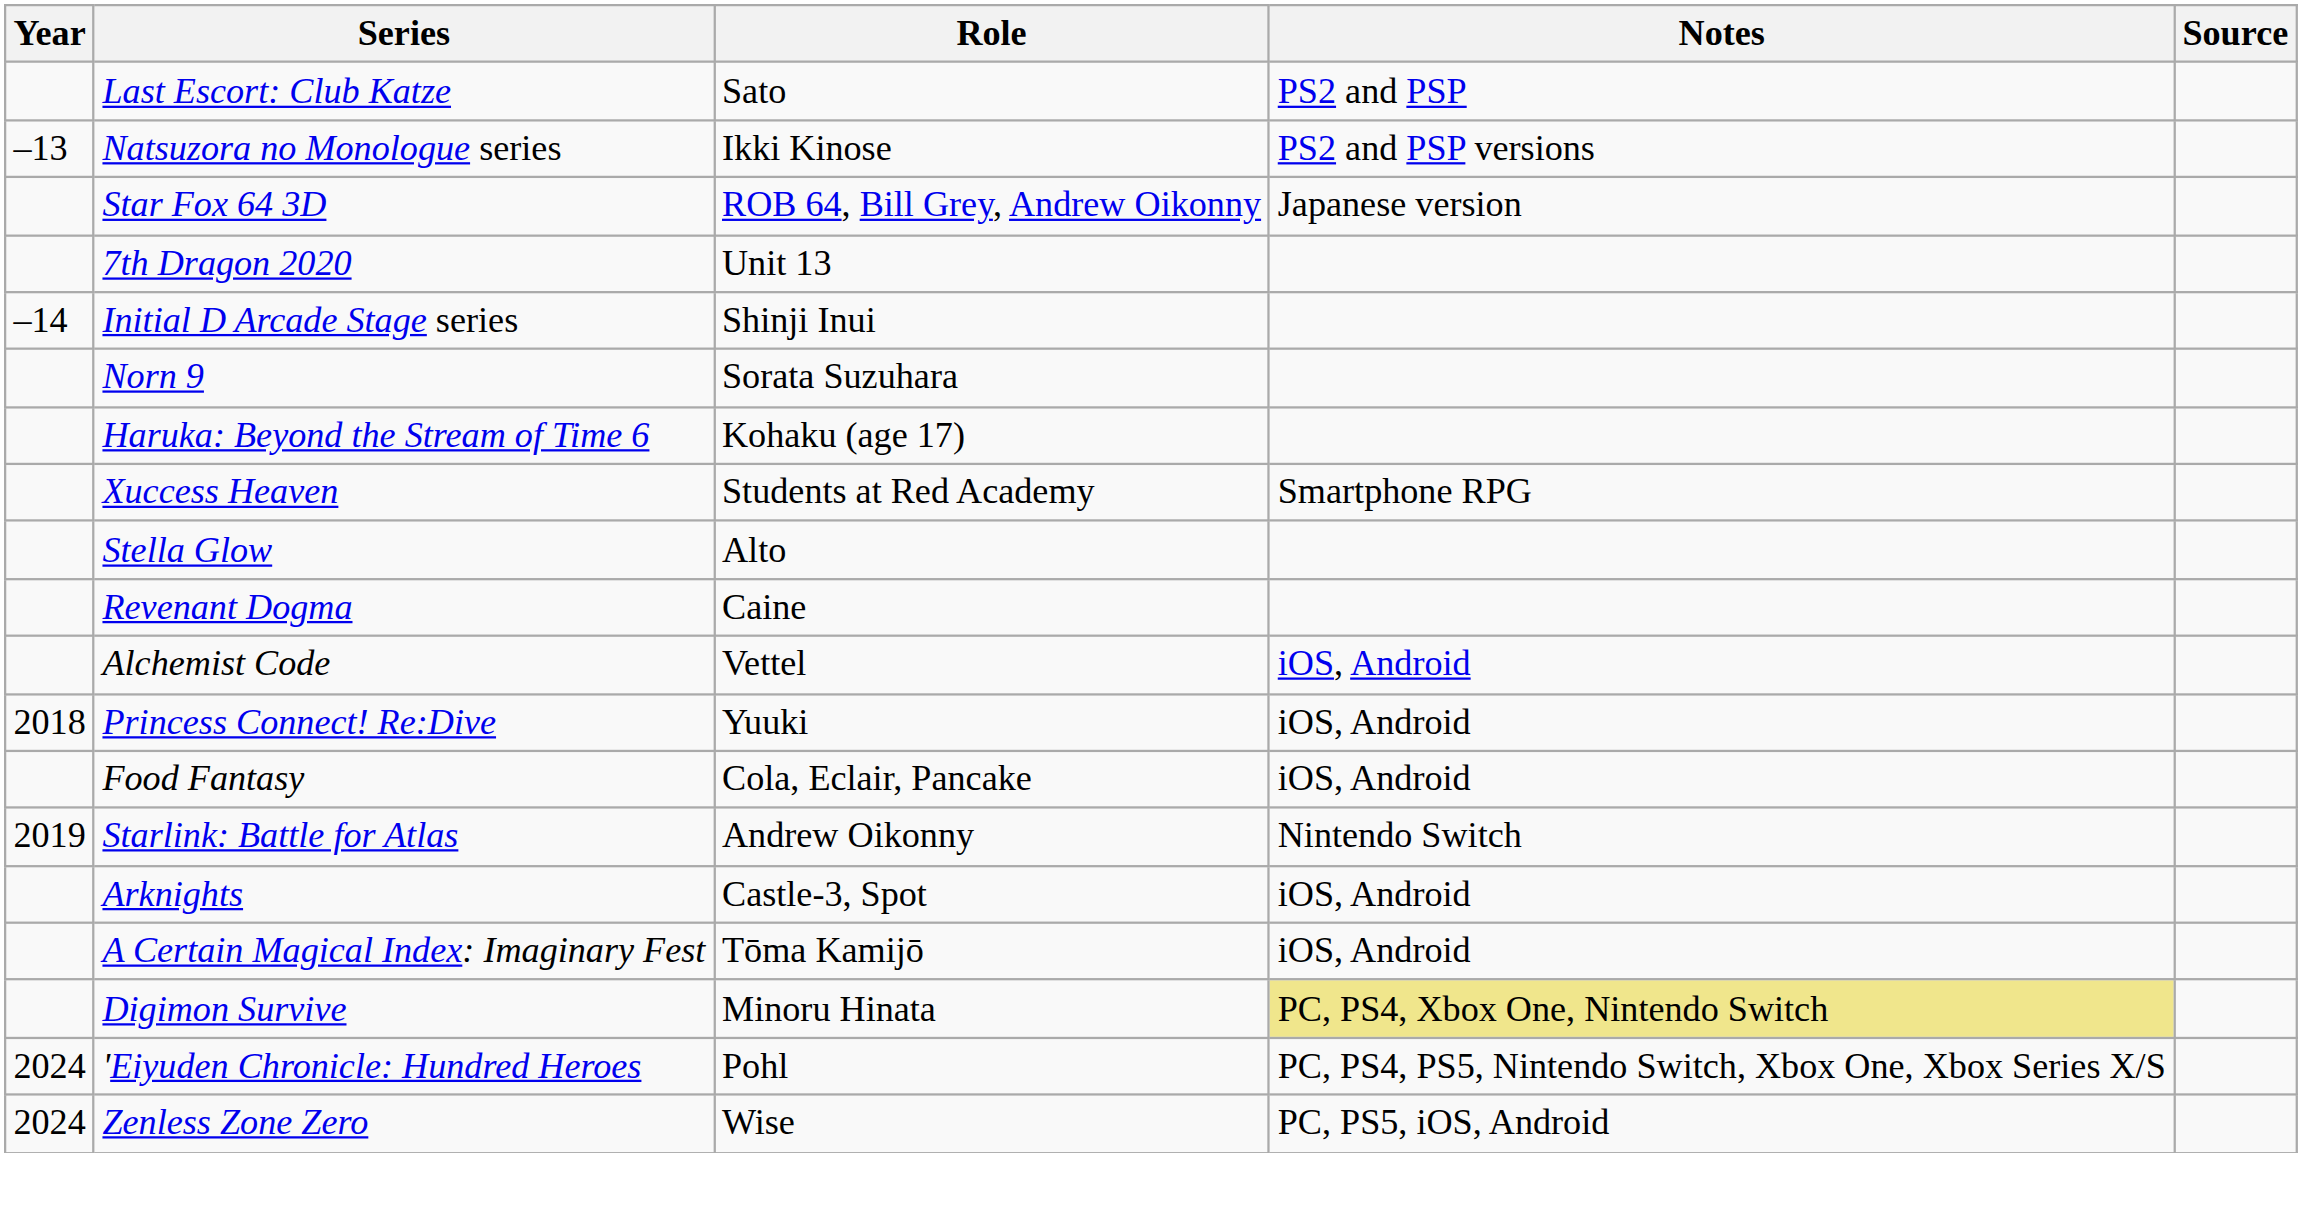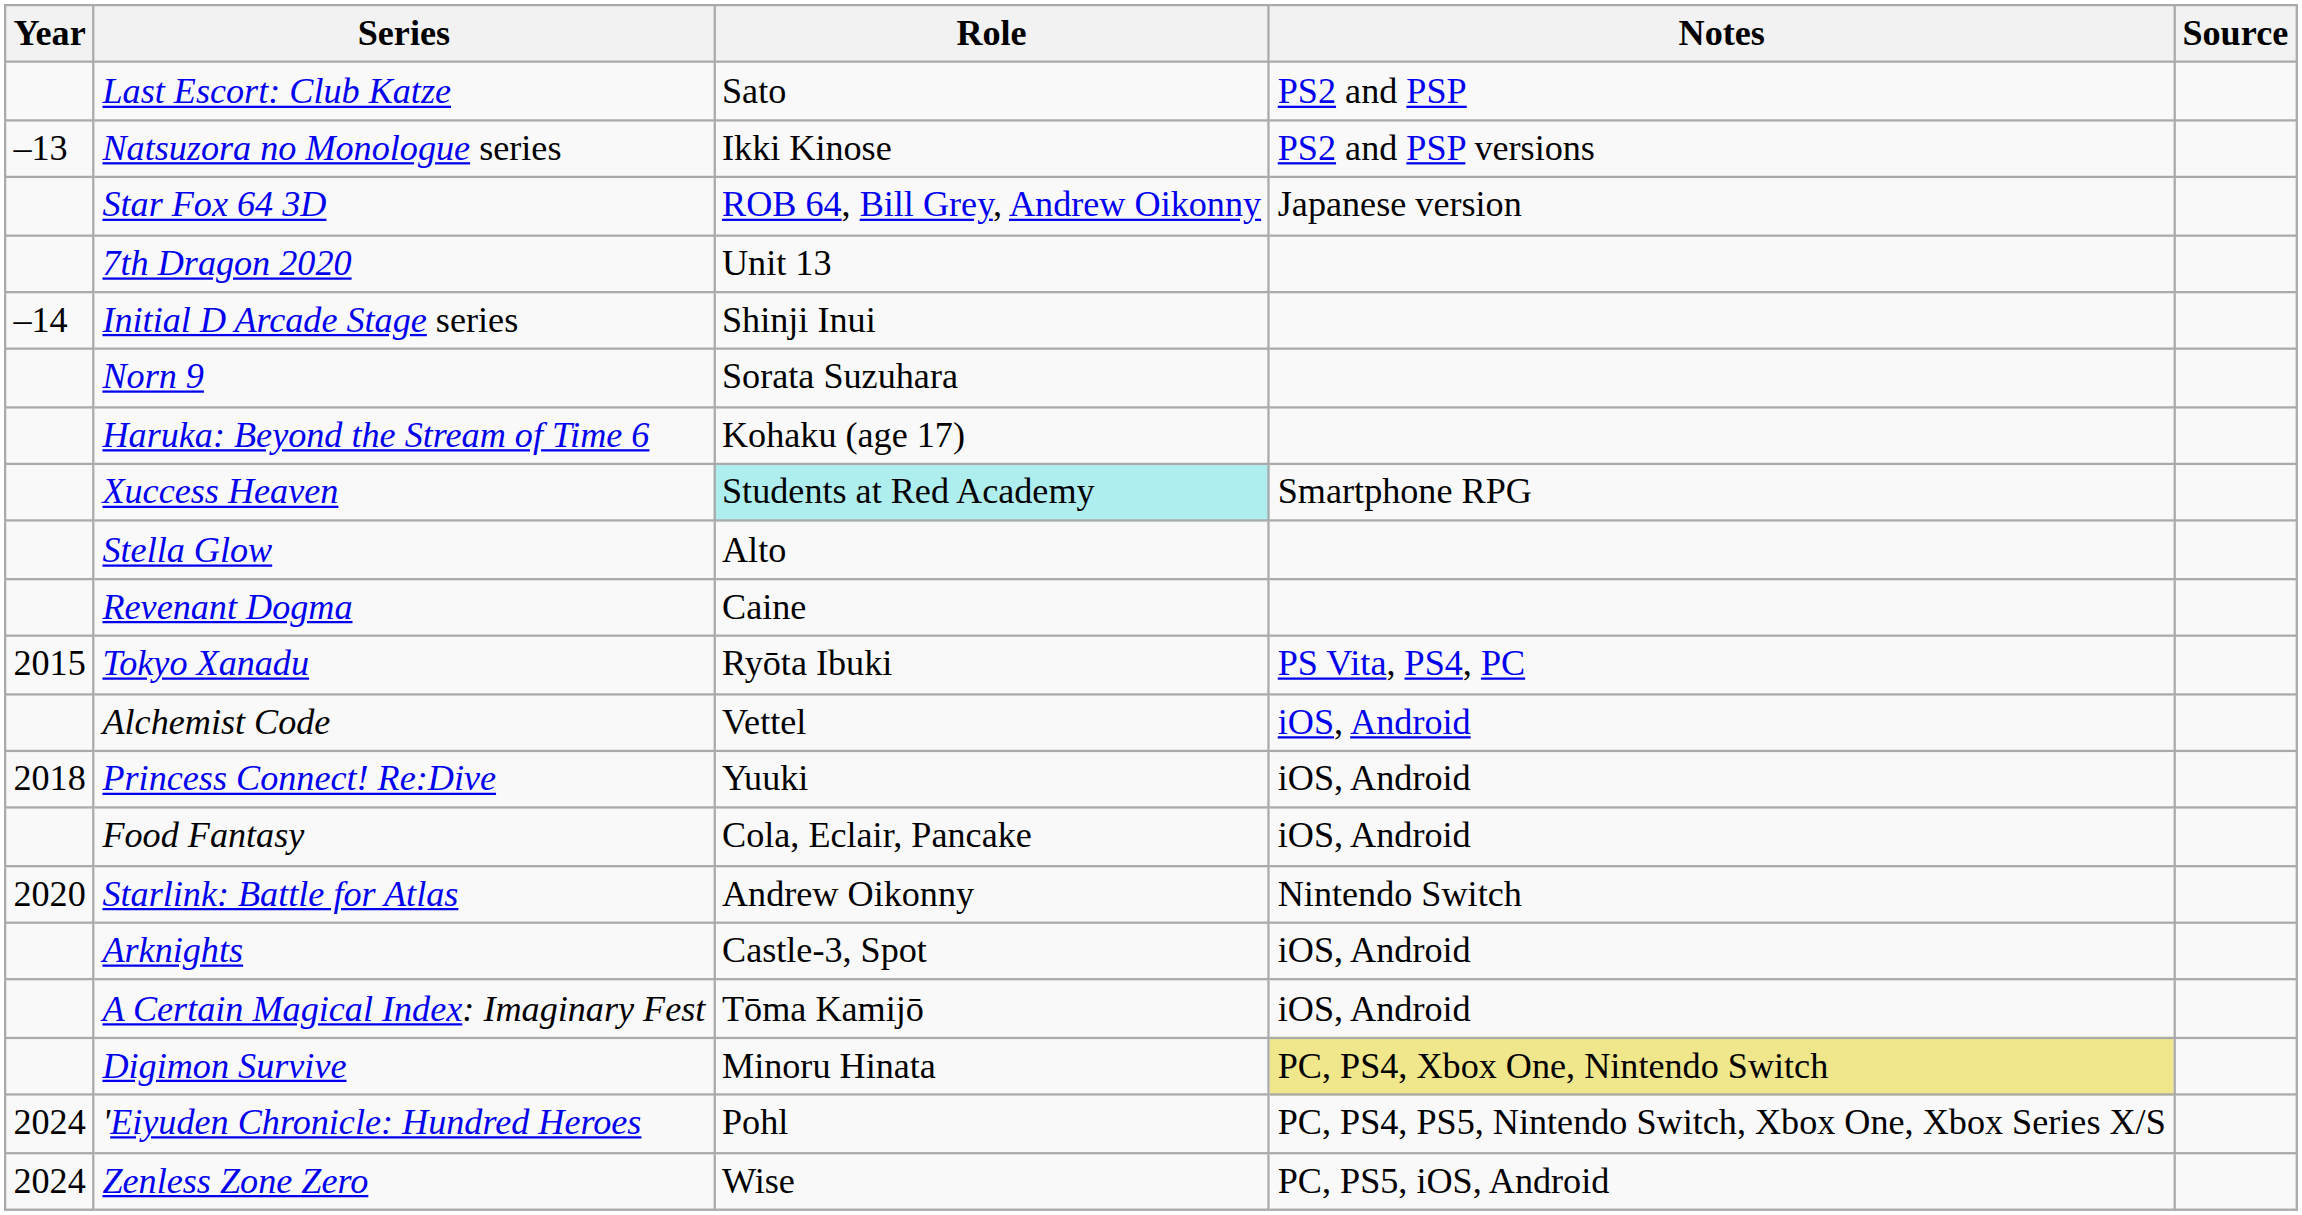Xuccess Heaven | Role: no background -> paleturquoise background
+ row: 2015 | Tokyo Xanadu | Ryōta Ibuki | PS Vita, PS4, PC
Starlink: Battle for Atlas | Year: 2019 -> 2020
